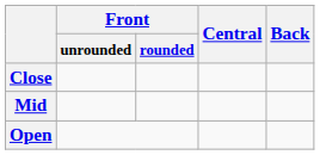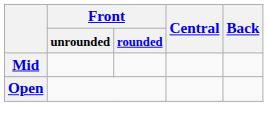- row: Close
